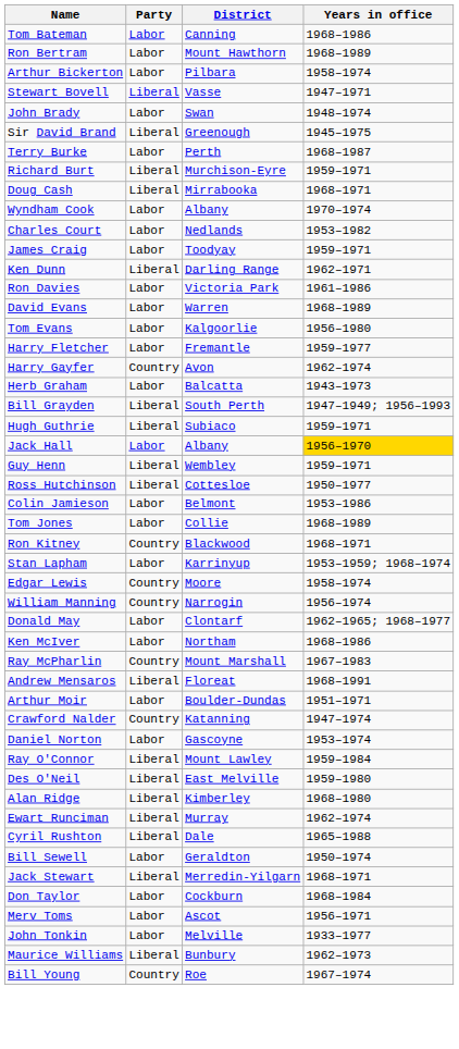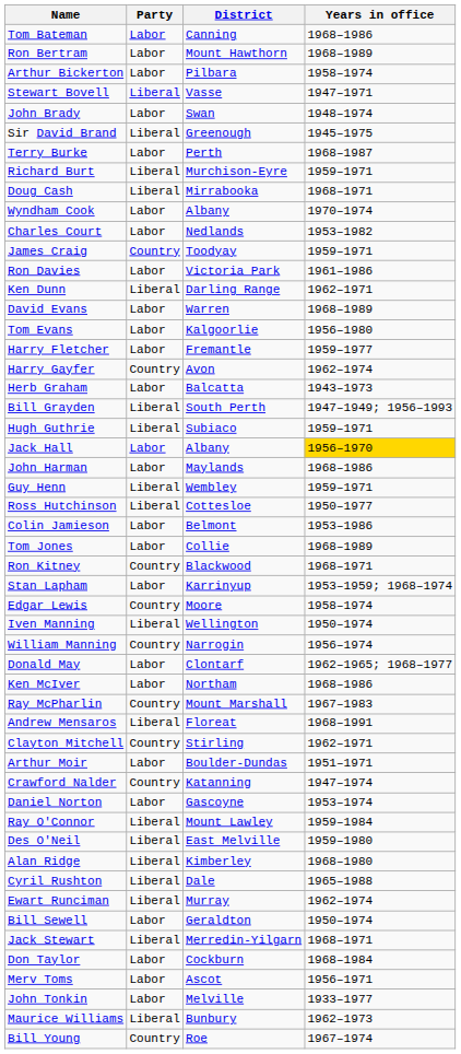James Craig | Party: Labor -> Country
rows swapped: Ron Davies <-> Ken Dunn
+ row: John Harman | Labor | Maylands | 1968–1986
+ row: Iven Manning | Liberal | Wellington | 1950–1974
+ row: Clayton Mitchell | Country | Stirling | 1962–1971
rows swapped: Ewart Runciman <-> Cyril Rushton
